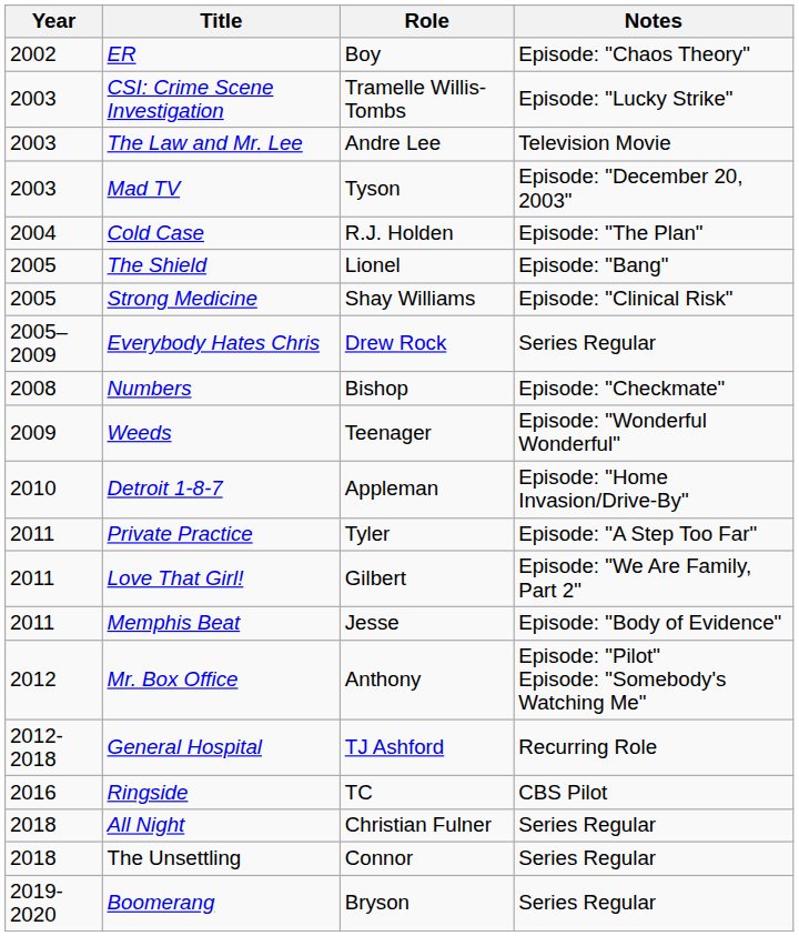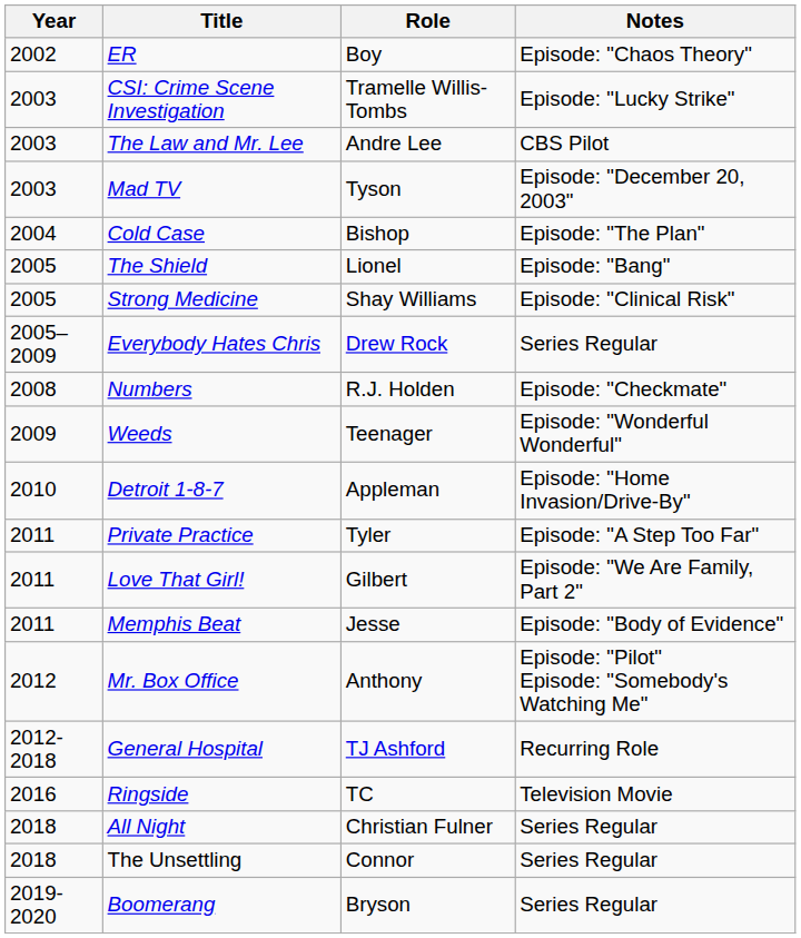The Law and Mr. Lee | Notes: Television Movie -> CBS Pilot
Cold Case | Role: R.J. Holden -> Bishop
Numbers | Role: Bishop -> R.J. Holden
Ringside | Notes: CBS Pilot -> Television Movie
